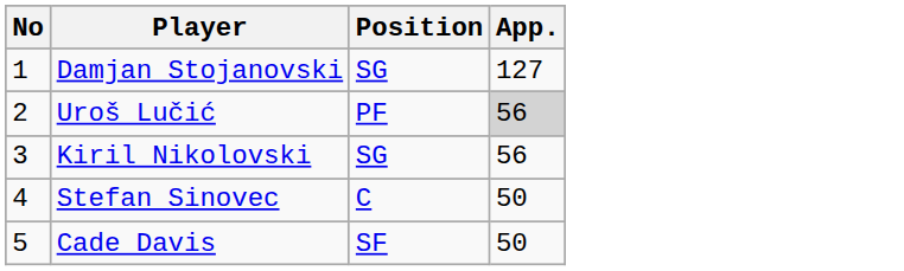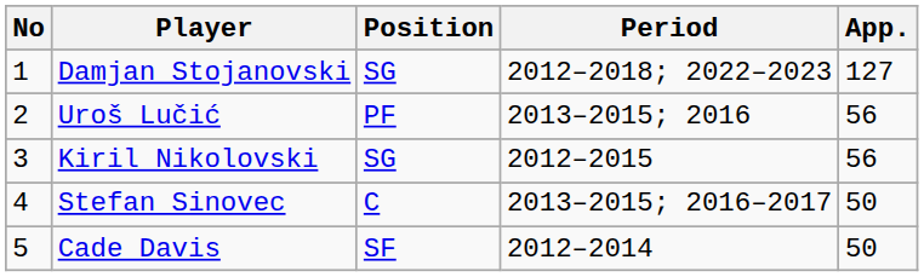+ column: Period | 2012–2018; 2022–2023 | 2013–2015; 2016 | 2012–2015 | 2013–2015; 2016–2017 | 2012–2014
Uroš Lučić | App.: lightgrey background -> no background
